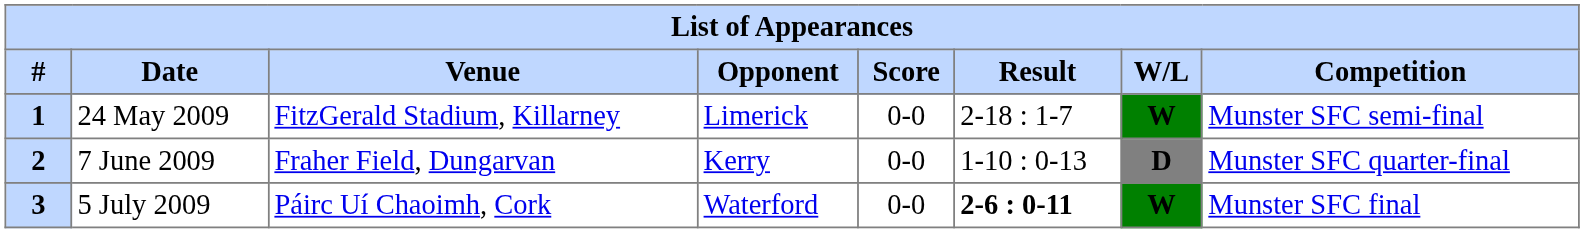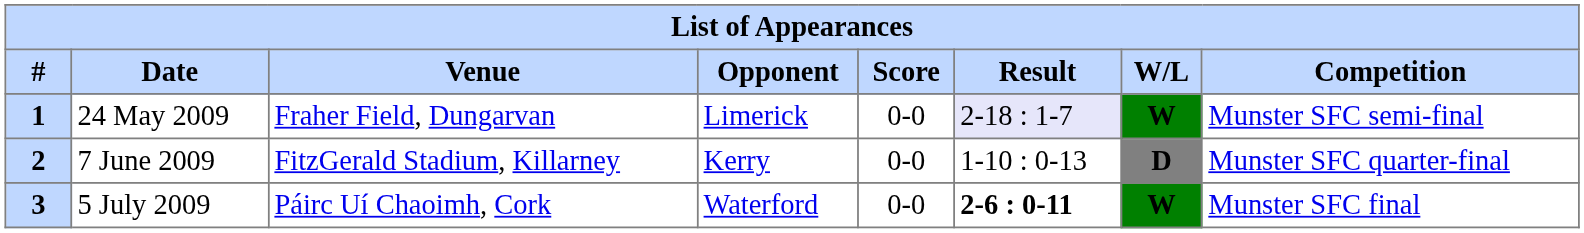24 May 2009 | Venue: FitzGerald Stadium, Killarney -> Fraher Field, Dungarvan
24 May 2009 | Result: no background -> lavender background
7 June 2009 | Venue: Fraher Field, Dungarvan -> FitzGerald Stadium, Killarney
